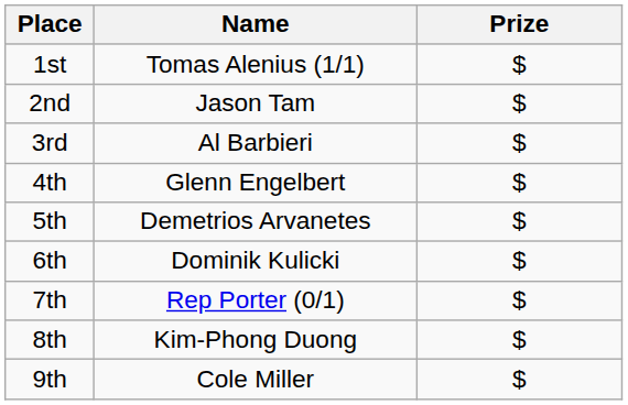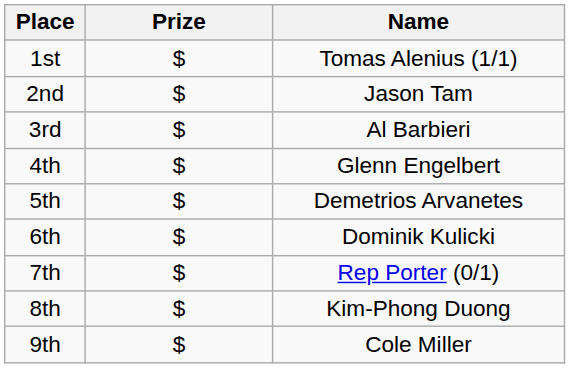columns swapped: Name <-> Prize
